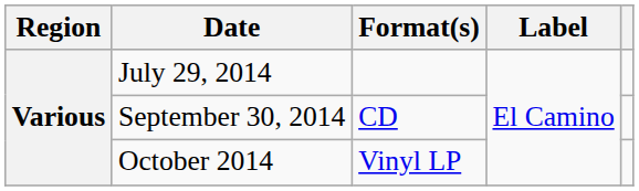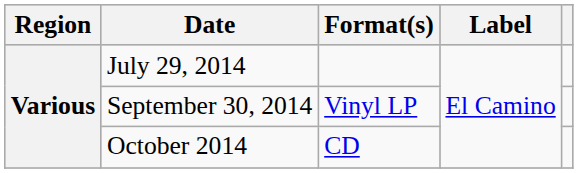September 30, 2014 | Format(s): CD -> Vinyl LP
October 2014 | Format(s): Vinyl LP -> CD
